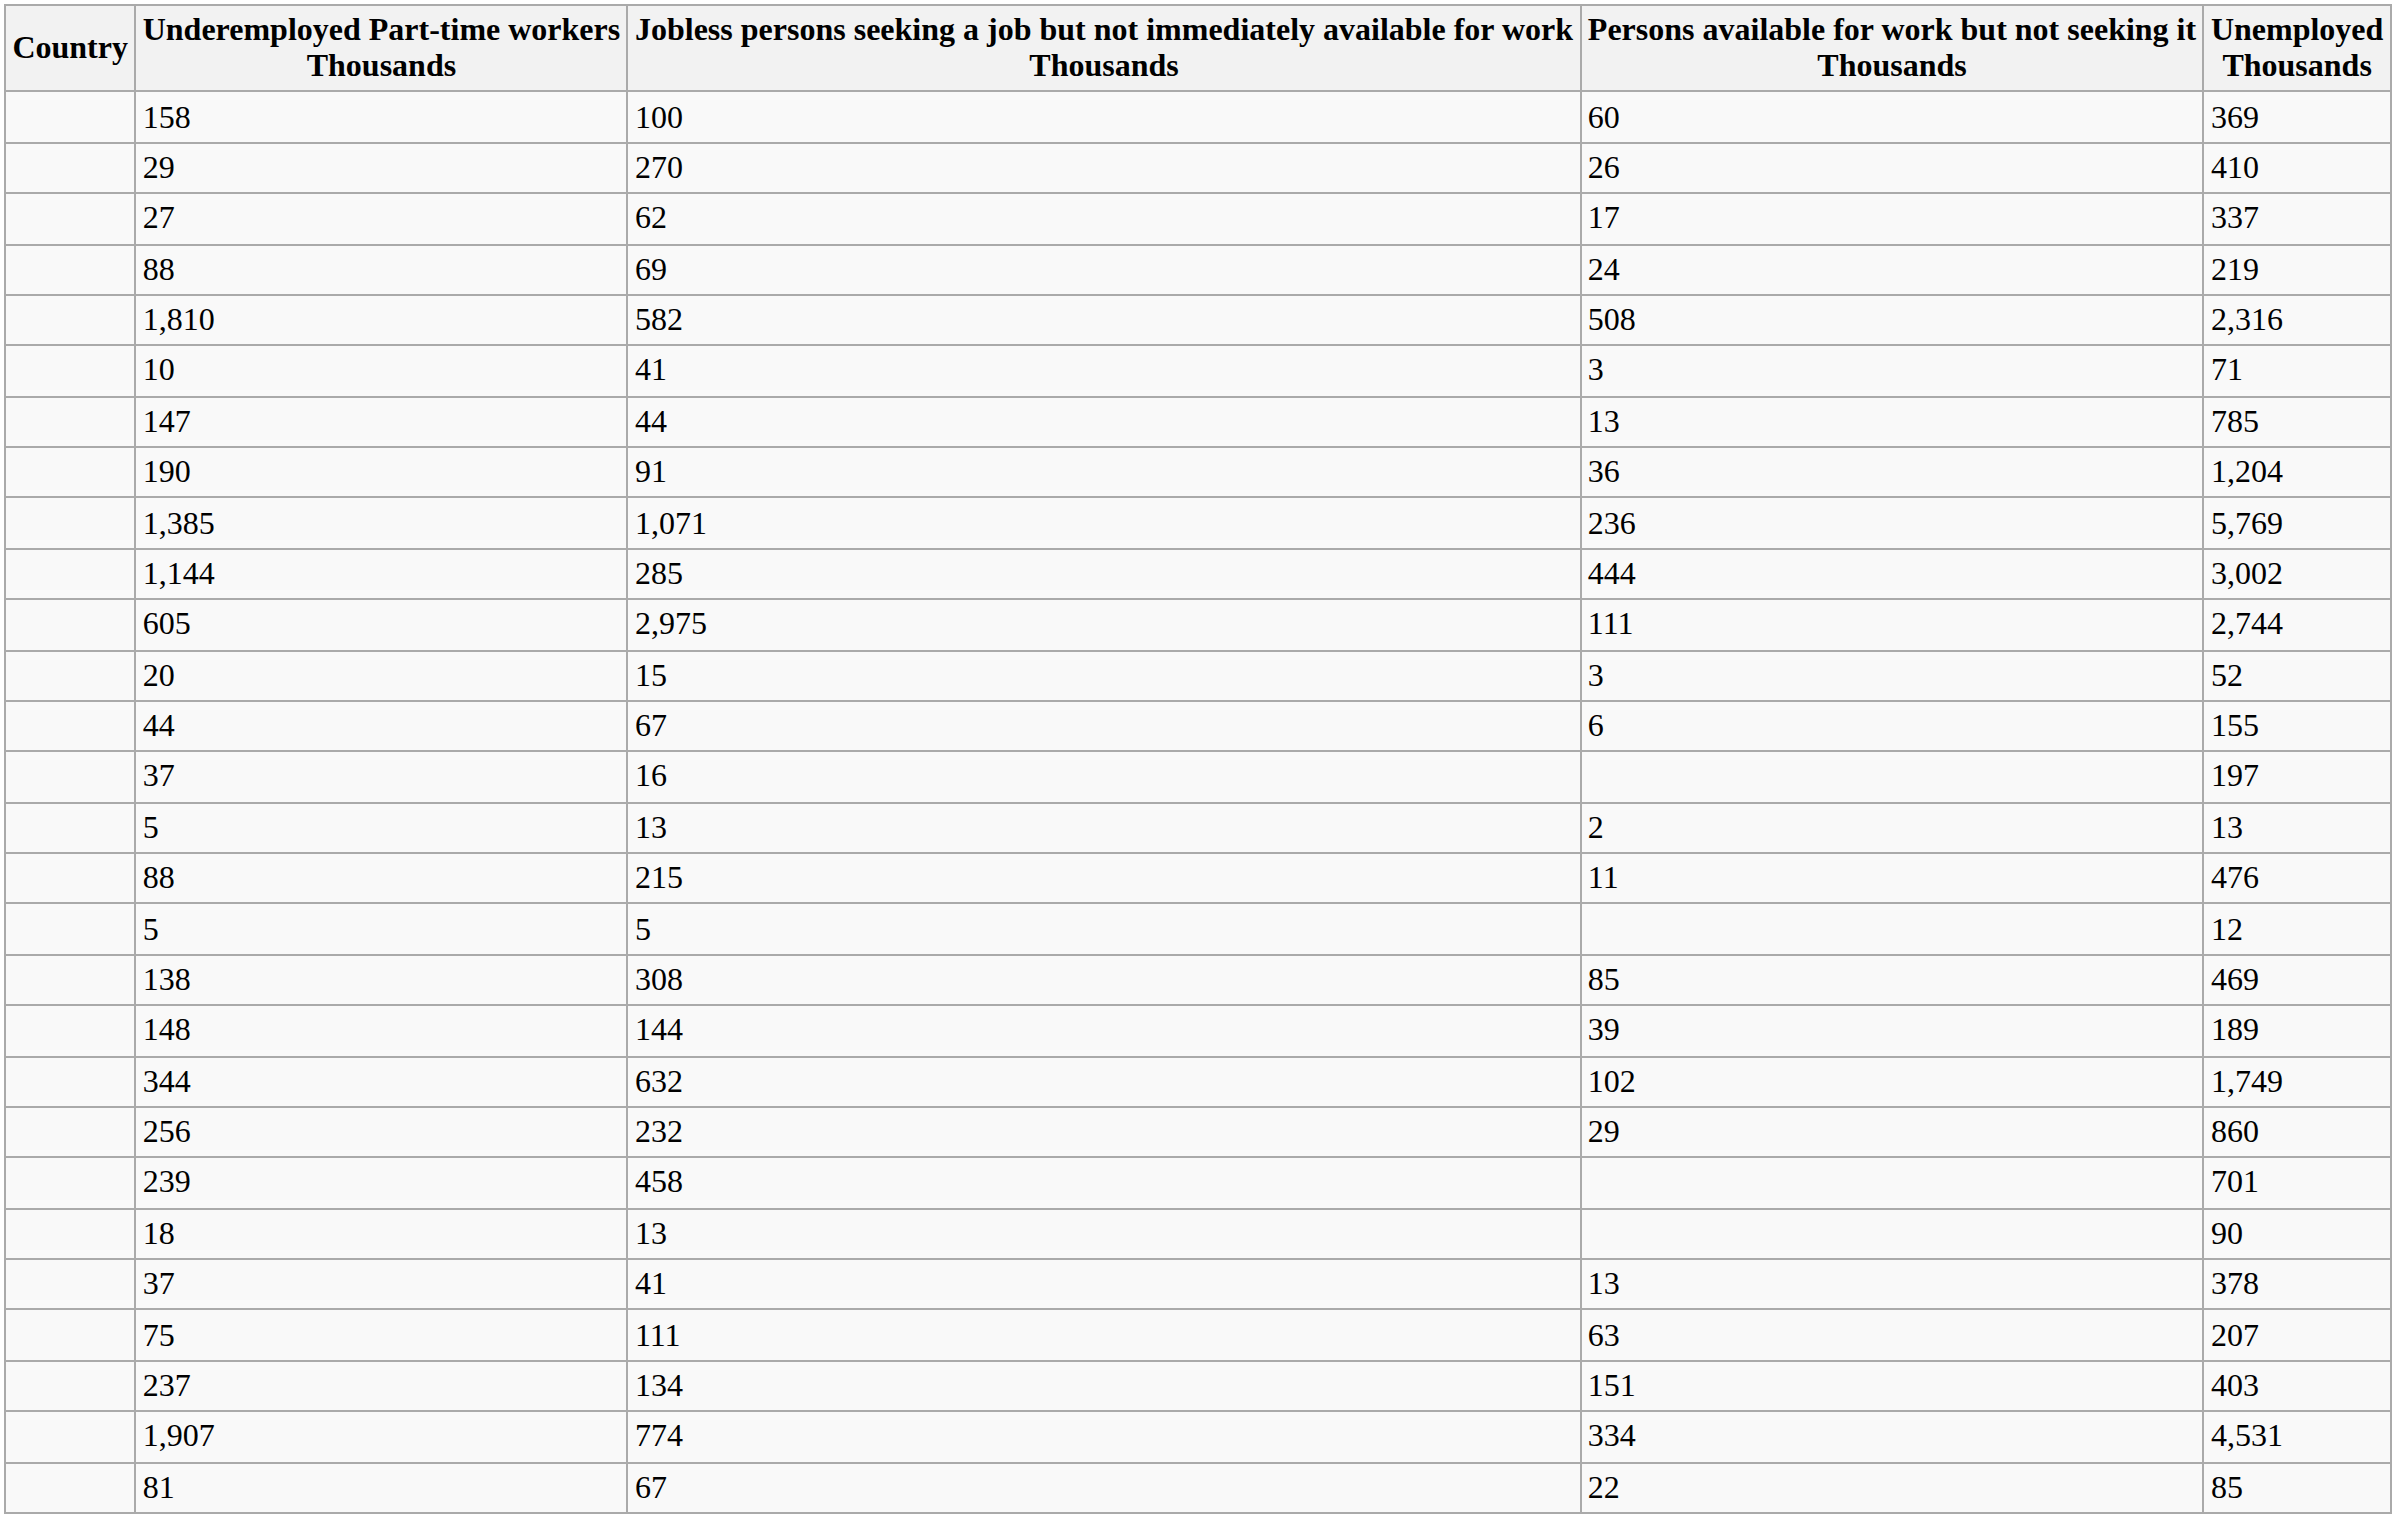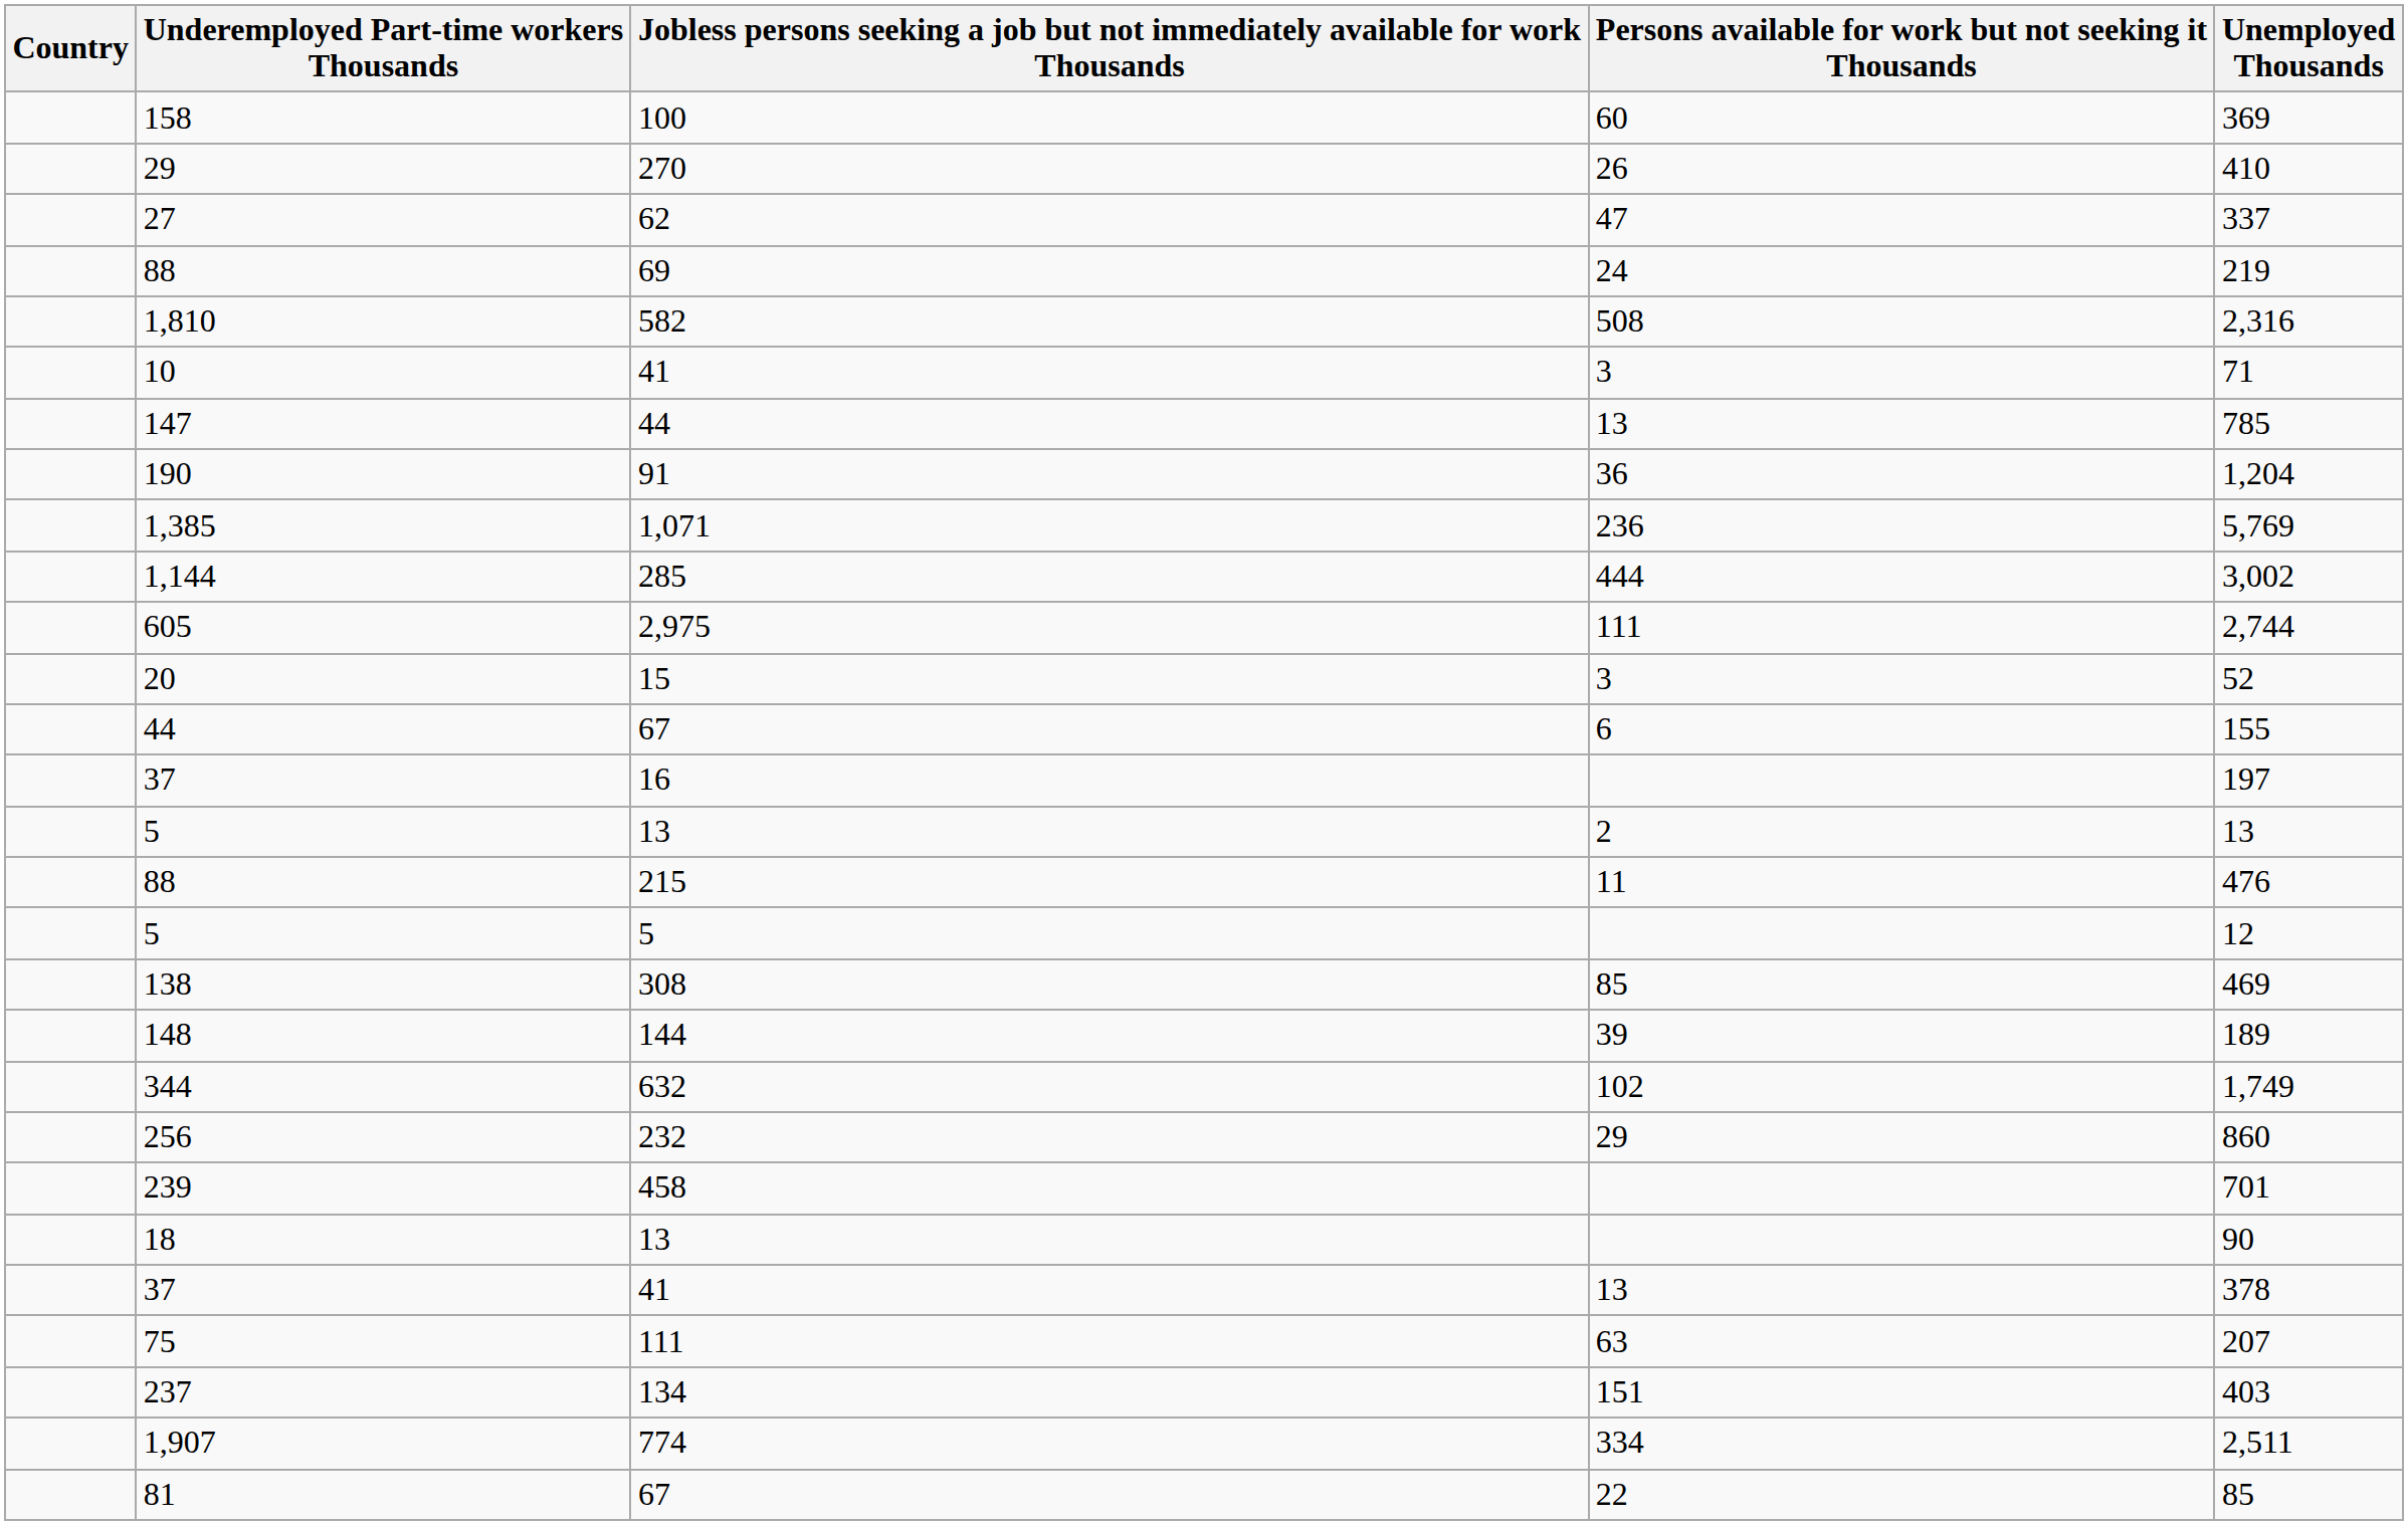27 | Persons available for work but not seeking it Thousands: 17 -> 47
1,907 | Unemployed Thousands: 4,531 -> 2,511
